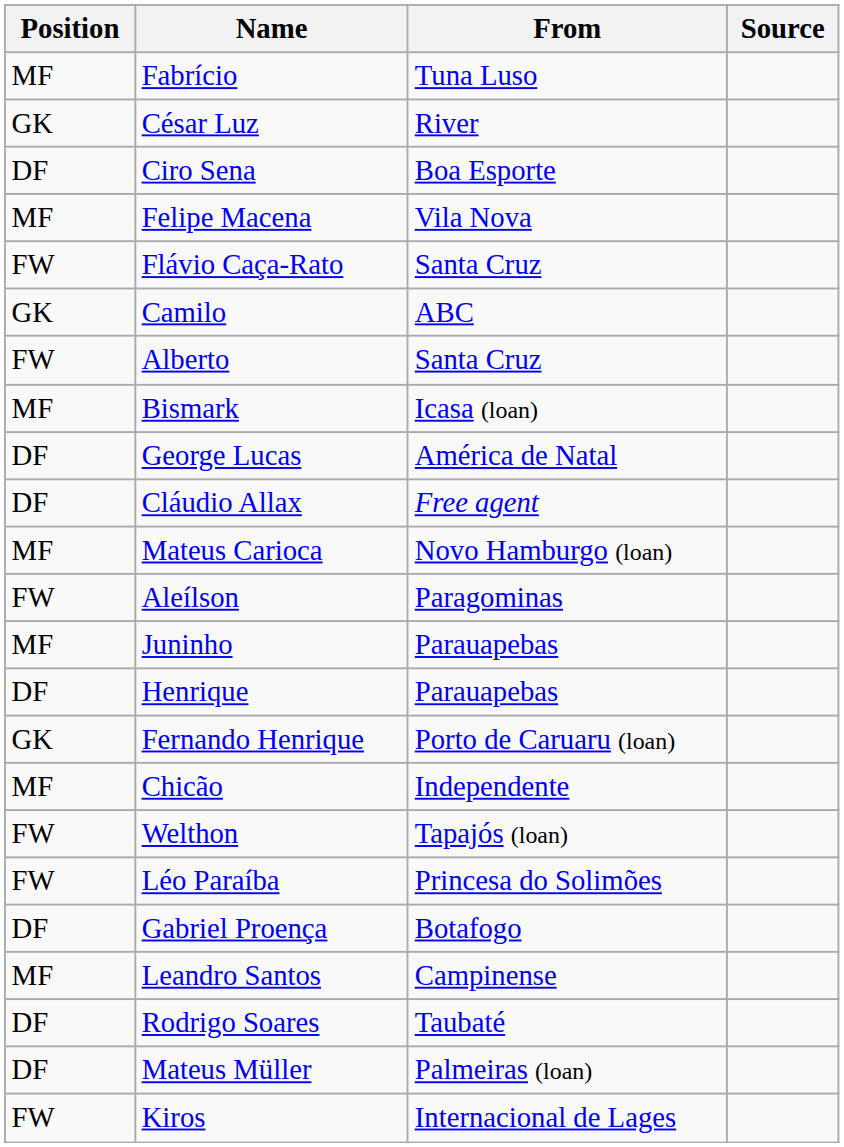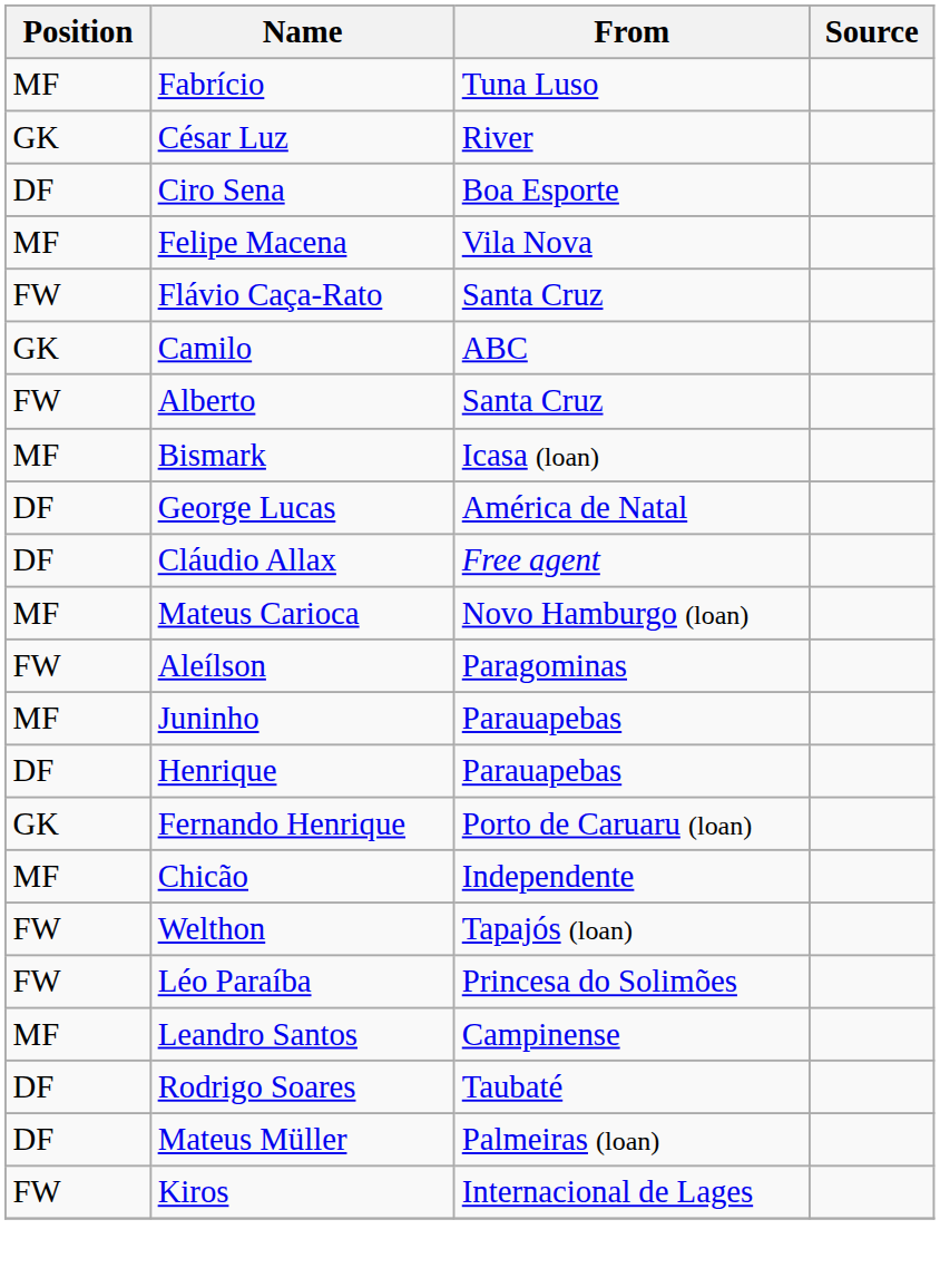- row: DF | Gabriel Proença | Botafogo
